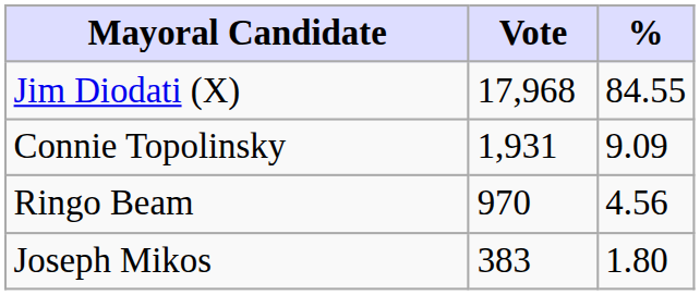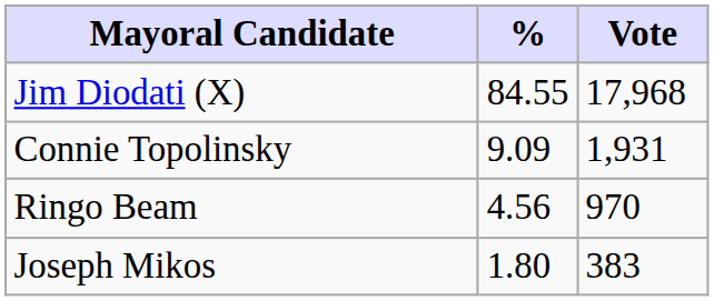columns swapped: Vote <-> %
